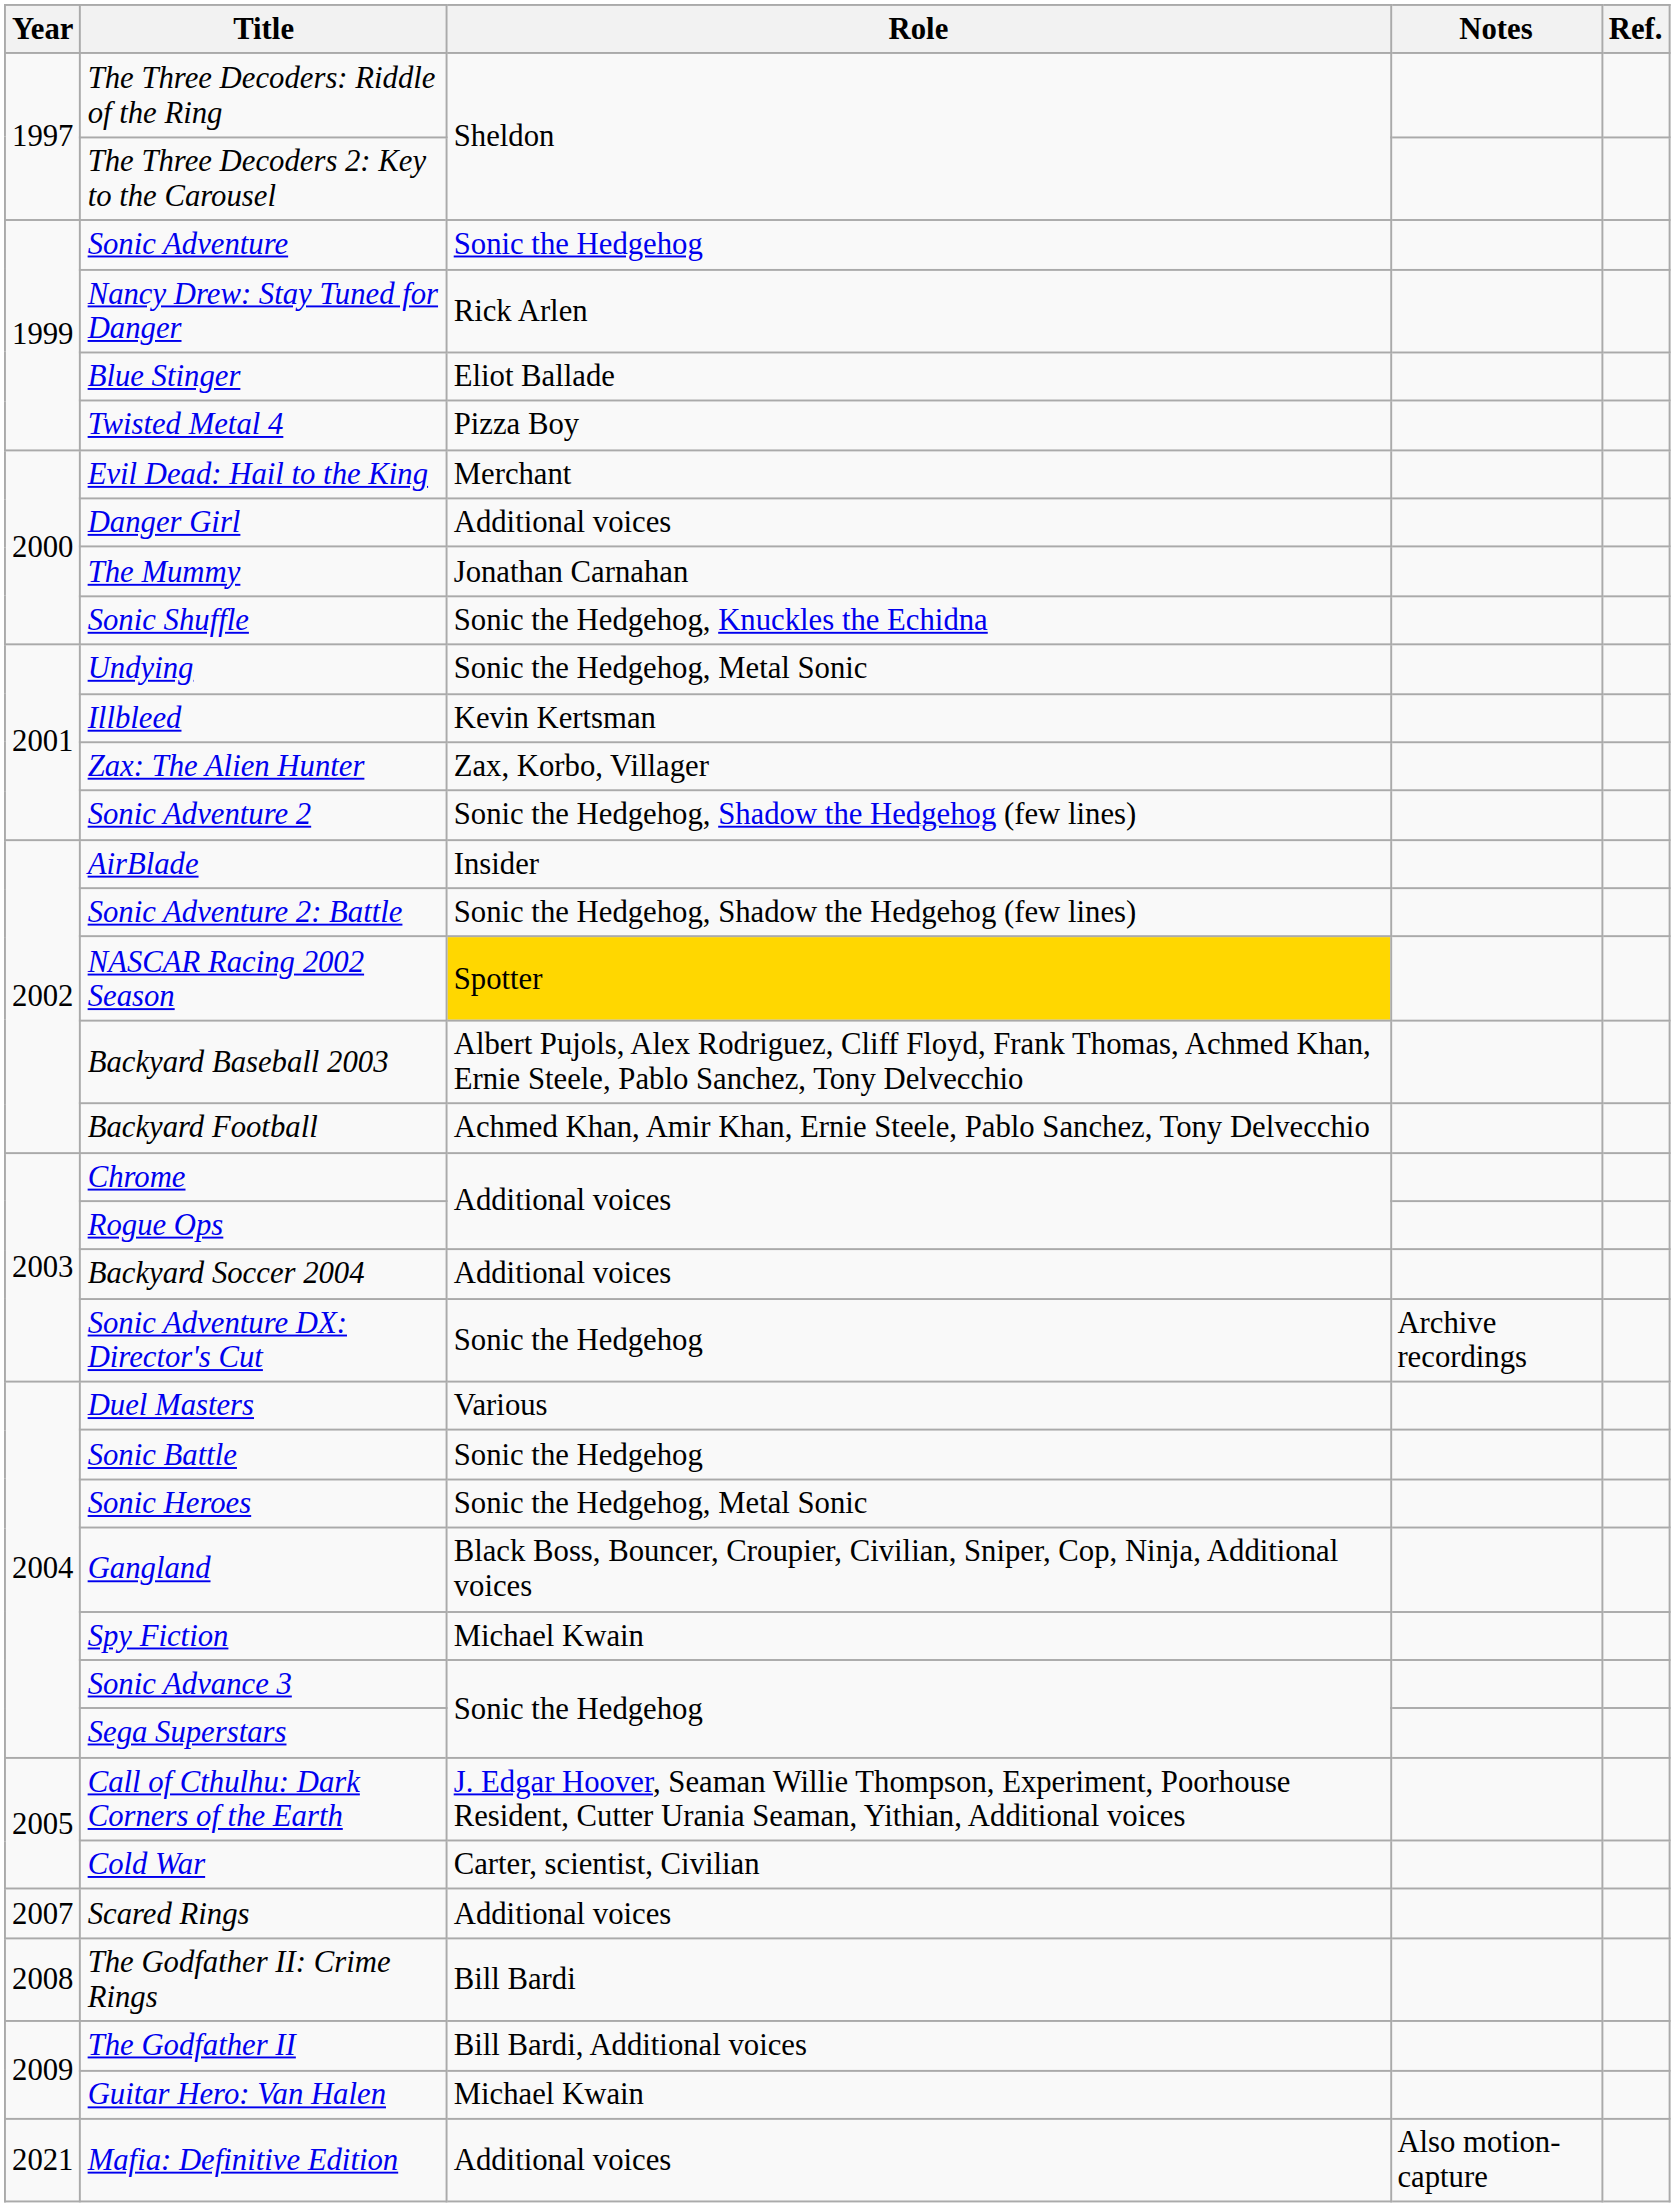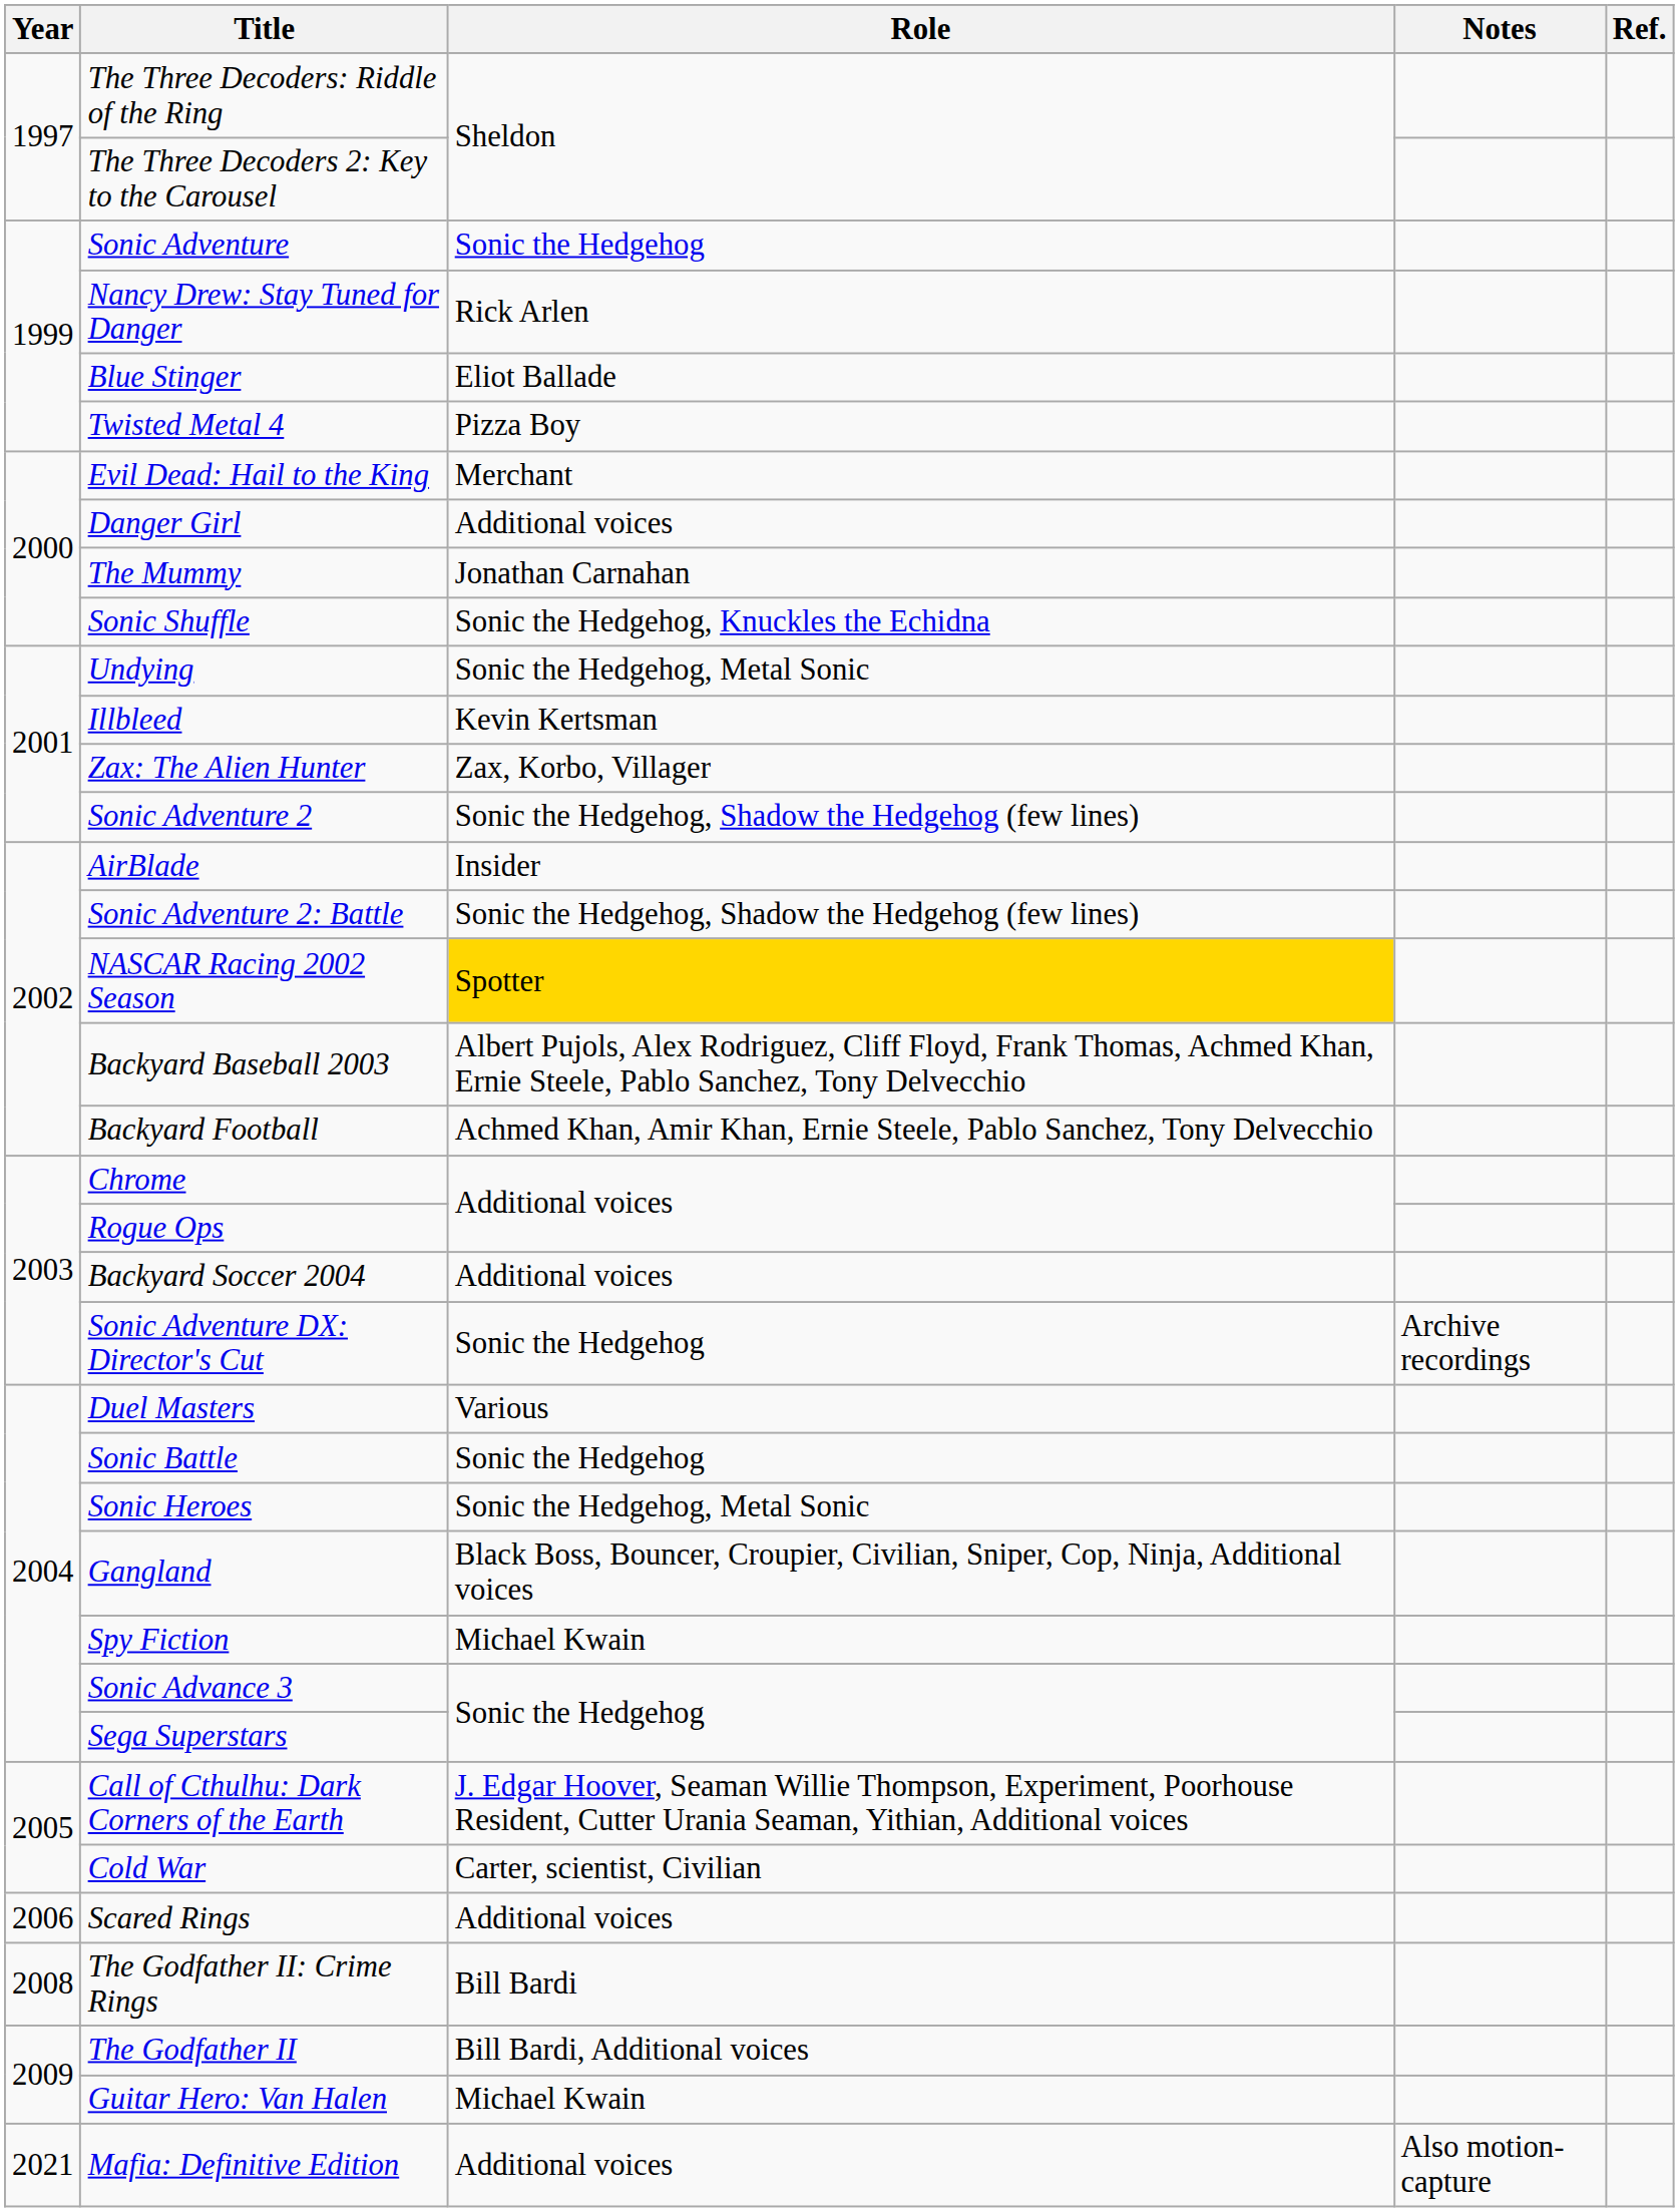Scared Rings | Year: 2007 -> 2006
